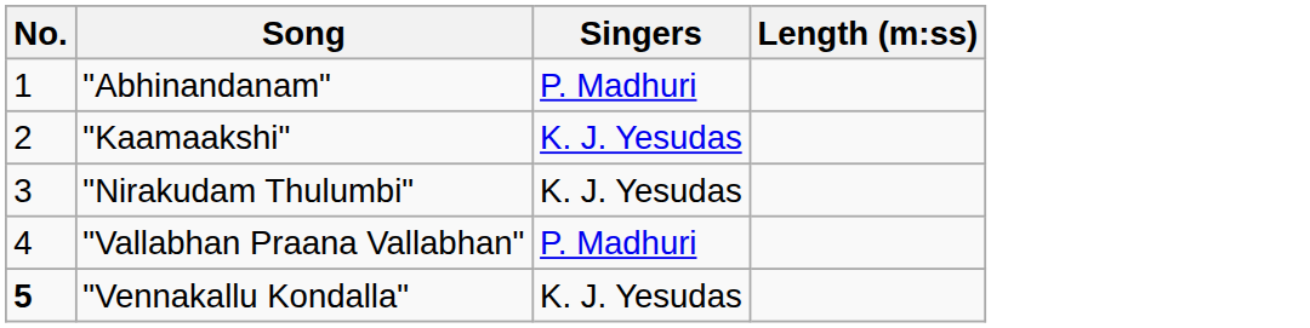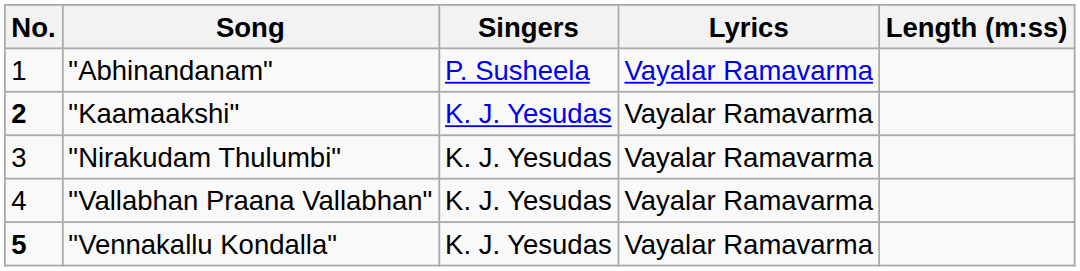+ column: Lyrics | Vayalar Ramavarma | Vayalar Ramavarma | Vayalar Ramavarma | Vayalar Ramavarma | Vayalar Ramavarma
"Abhinandanam" | Singers: P. Madhuri -> P. Susheela
"Kaamaakshi" | No.: normal -> bold
"Vallabhan Praana Vallabhan" | Singers: P. Madhuri -> K. J. Yesudas
